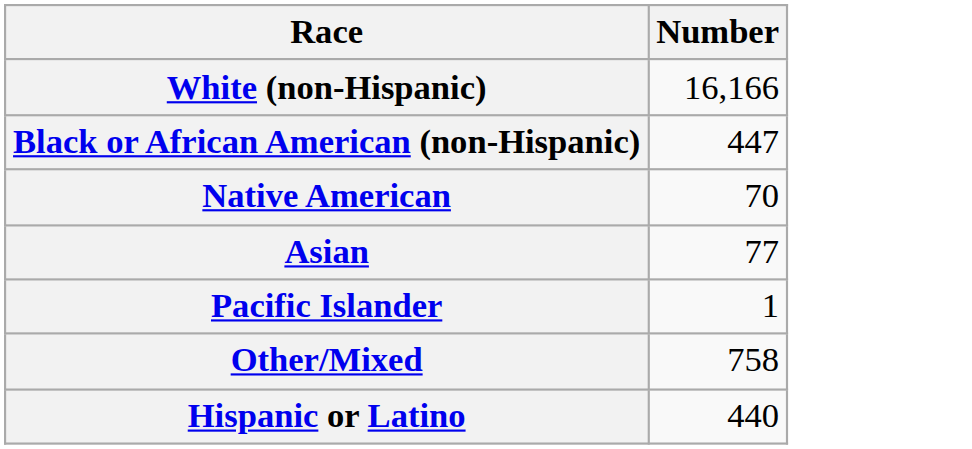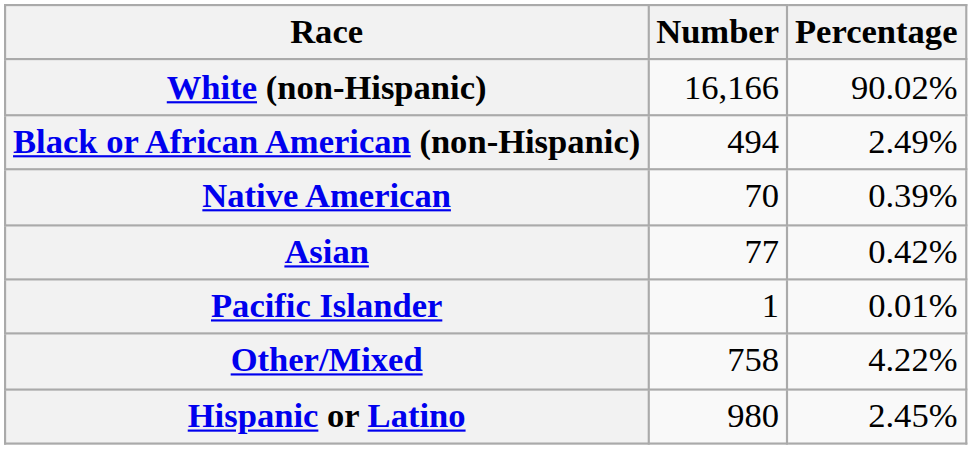+ column: Percentage | 90.02% | 2.49% | 0.39% | 0.42% | 0.01% | 4.22% | 2.45%
Black or African American (non-Hispanic) | Number: 447 -> 494
Hispanic or Latino | Number: 440 -> 980
